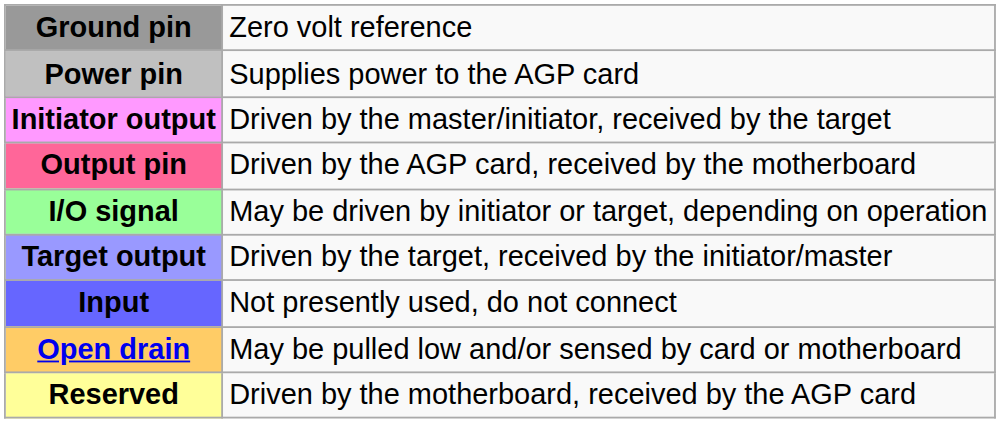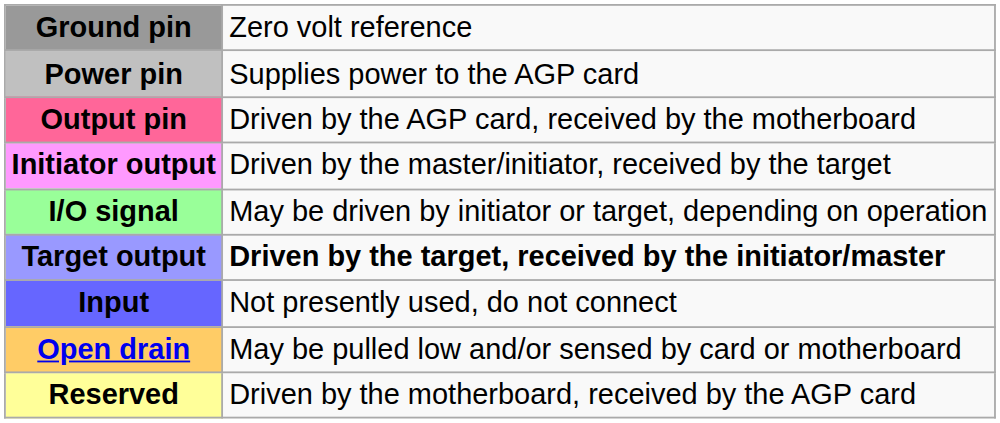rows swapped: Output pin <-> Initiator output
Target output | column 2: normal -> bold
